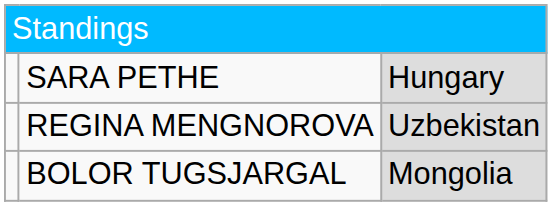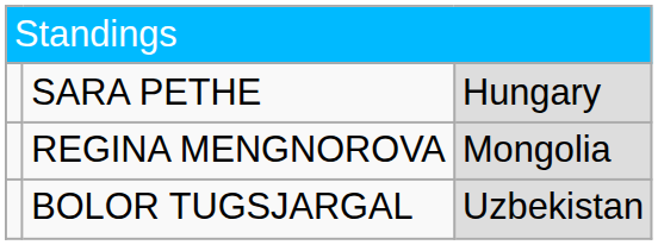REGINA MENGNOROVA | column 3: Uzbekistan -> Mongolia
BOLOR TUGSJARGAL | column 3: Mongolia -> Uzbekistan
